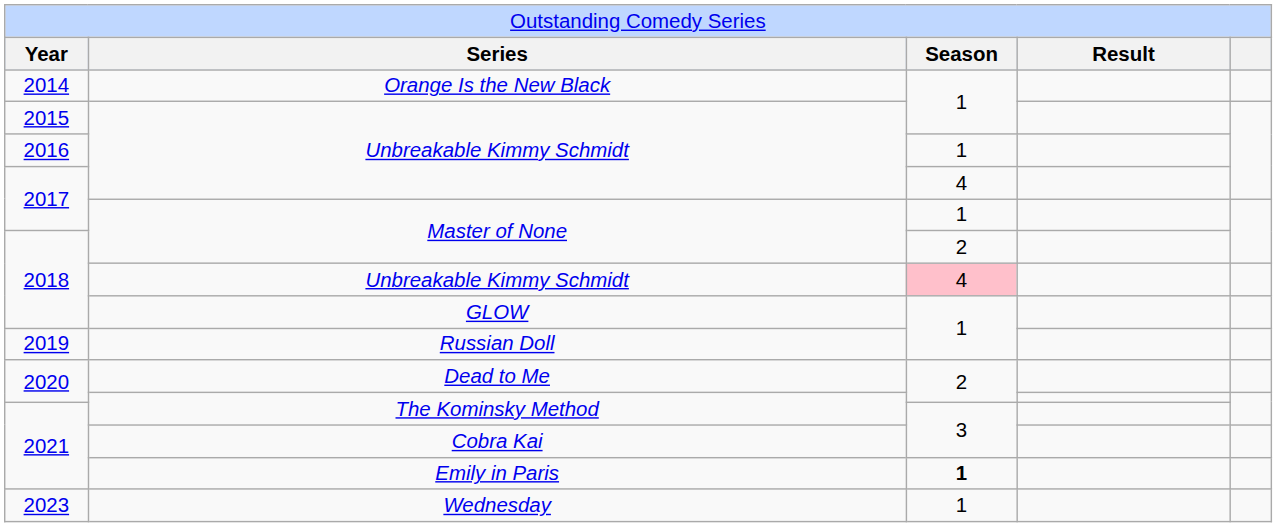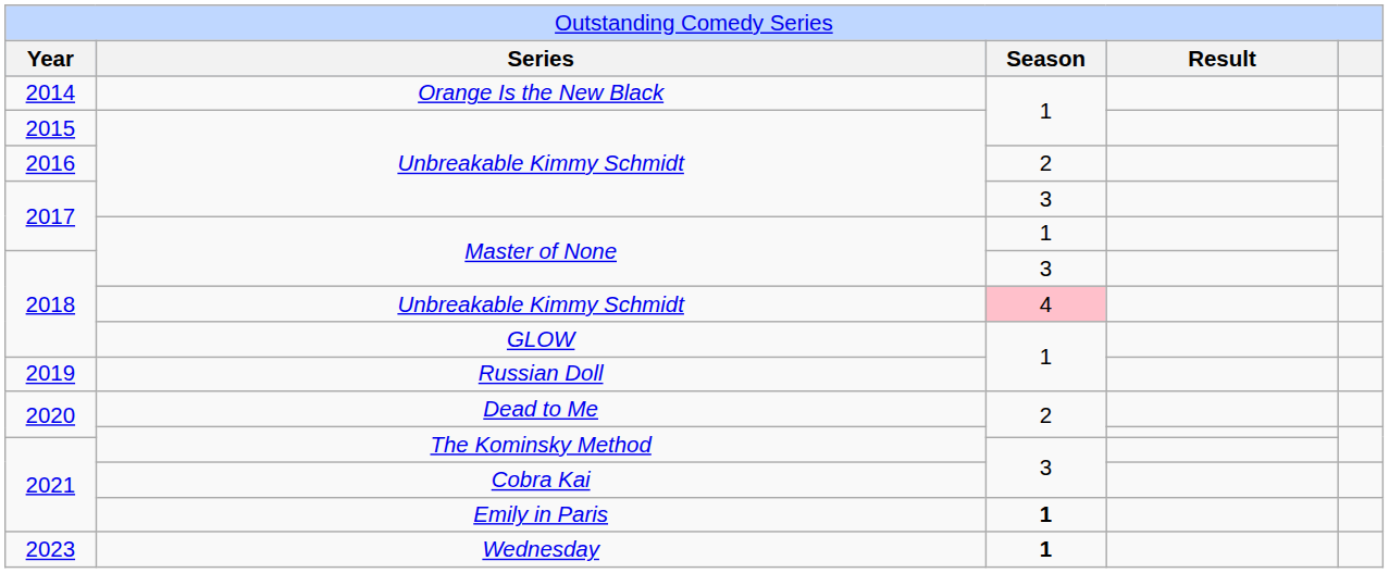2016 / Unbreakable Kimmy Schmidt | column 3: 1 -> 2
2017 / Unbreakable Kimmy Schmidt | column 3: 4 -> 3
2018 / Master of None | column 3: 2 -> 3
Wednesday | column 3: normal -> bold
